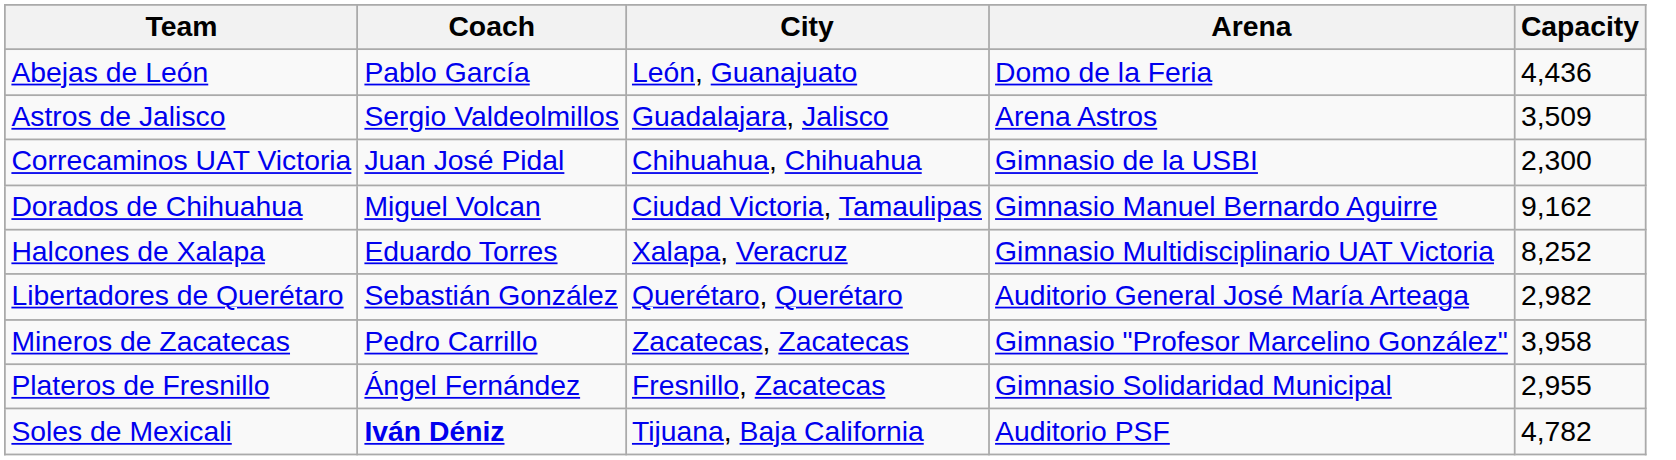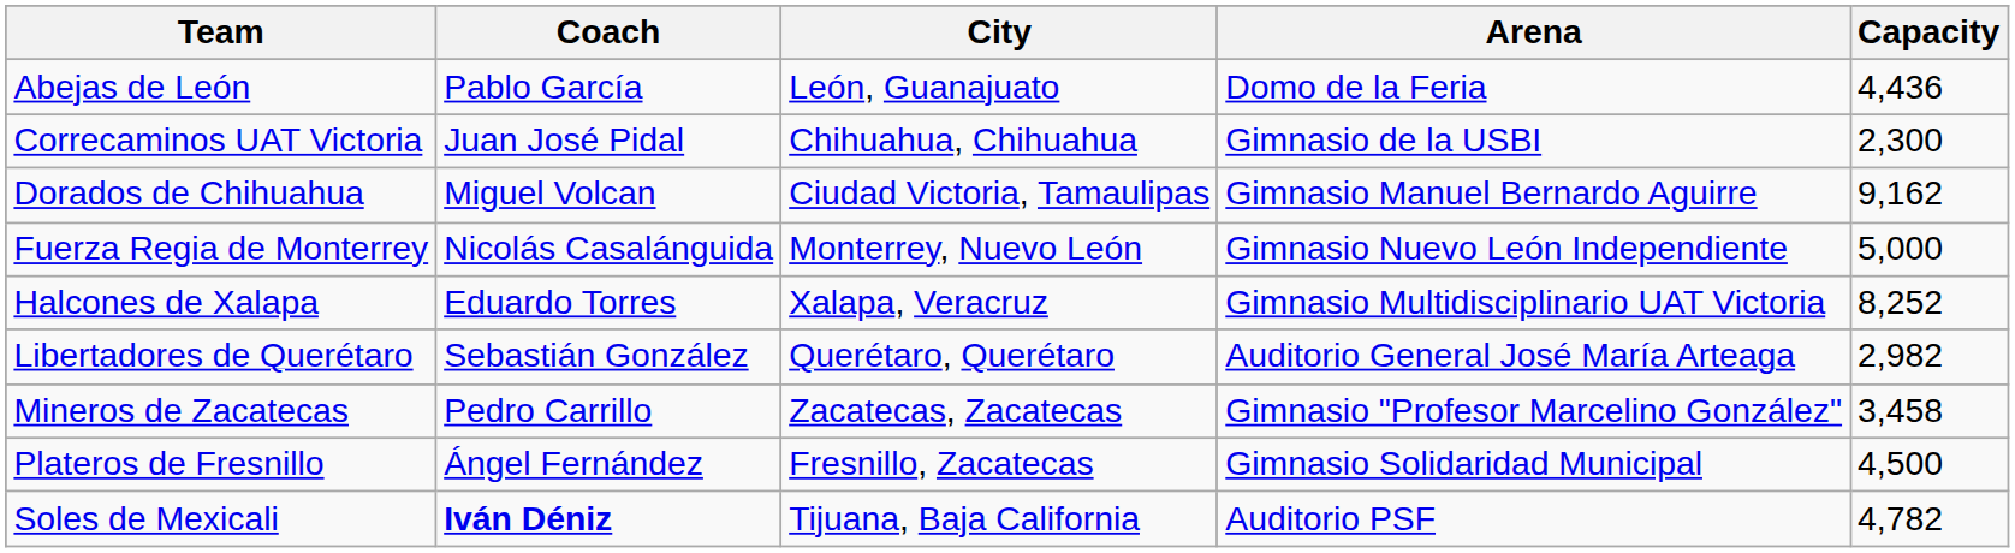- row: Astros de Jalisco | Sergio Valdeolmillos | Guadalajara, Jalisco | Arena Astros | 3,509
+ row: Fuerza Regia de Monterrey | Nicolás Casalánguida | Monterrey, Nuevo León | Gimnasio Nuevo León Independiente | 5,000
Mineros de Zacatecas | Capacity: 3,958 -> 3,458
Plateros de Fresnillo | Capacity: 2,955 -> 4,500
